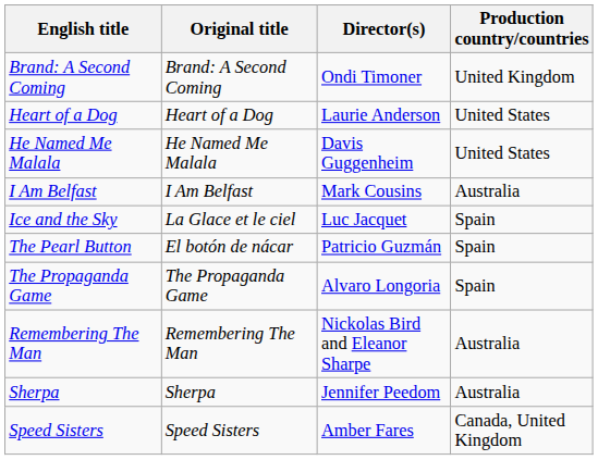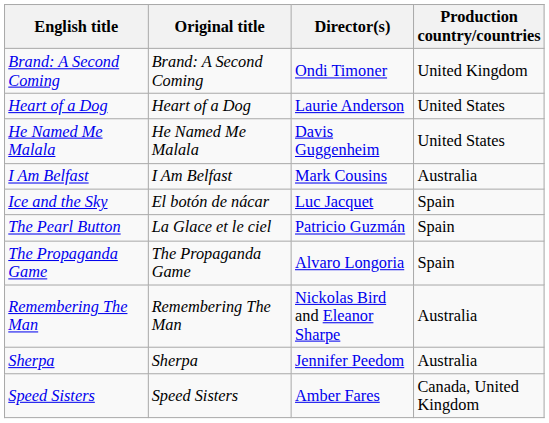Ice and the Sky | Original title: La Glace et le ciel -> El botón de nácar
The Pearl Button | Original title: El botón de nácar -> La Glace et le ciel
